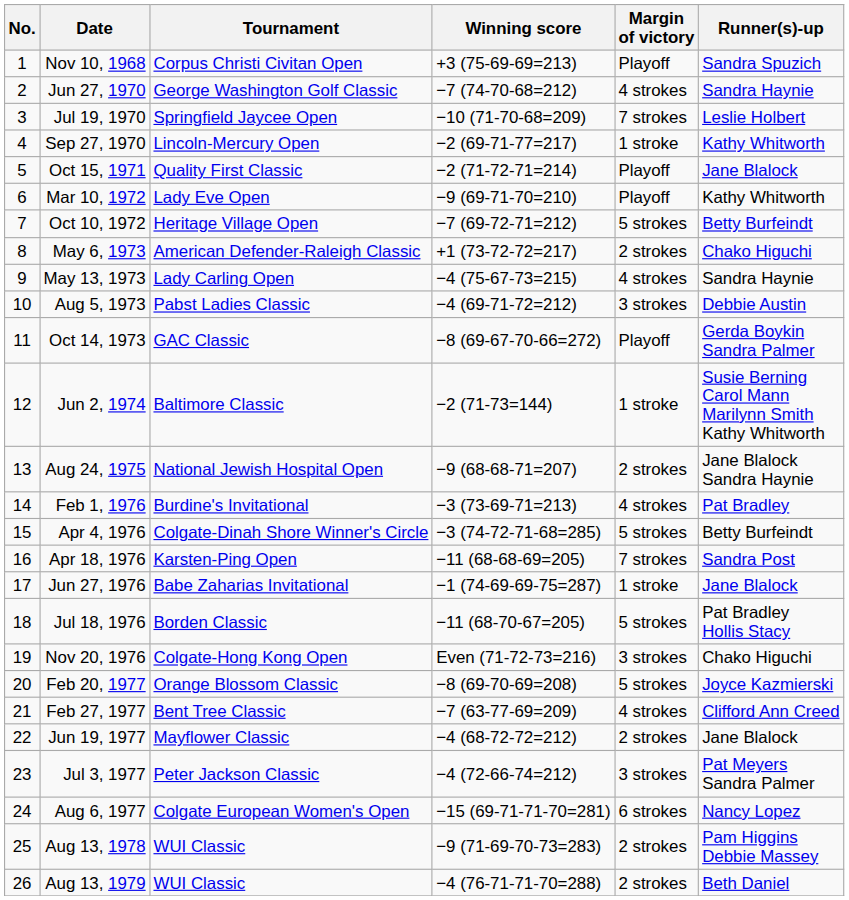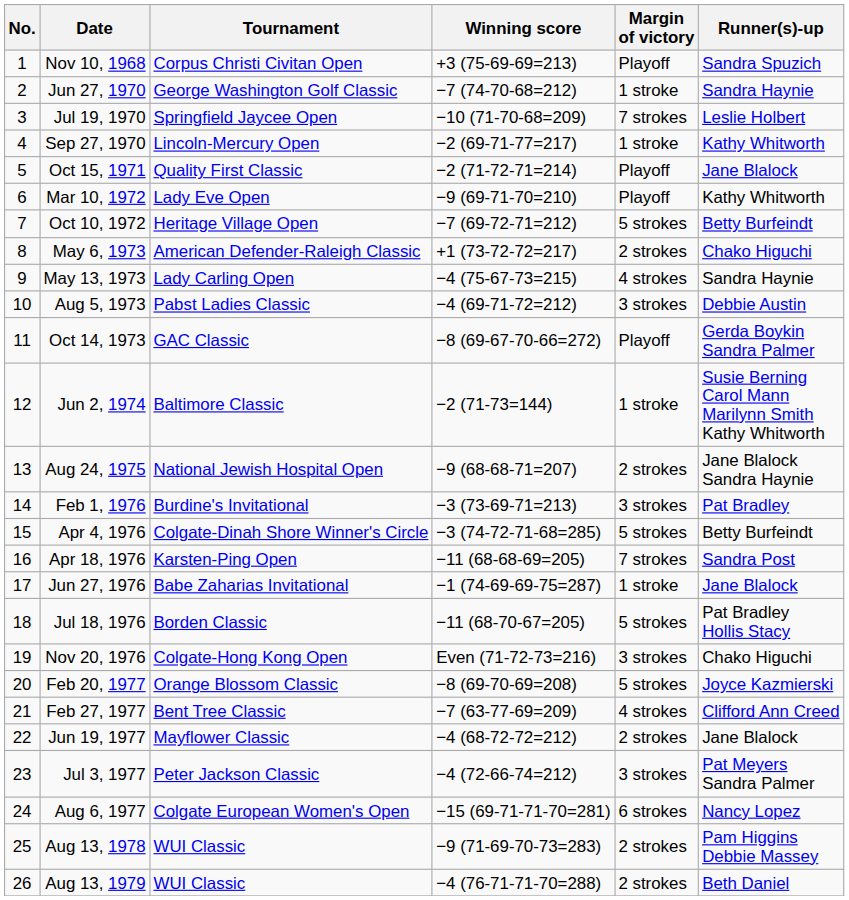Jun 27, 1970 | Margin of victory: 4 strokes -> 1 stroke
Feb 1, 1976 | Margin of victory: 4 strokes -> 3 strokes
